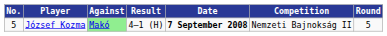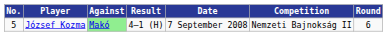József Kozma | Date: bold -> normal
József Kozma | Round: 5 -> 6
